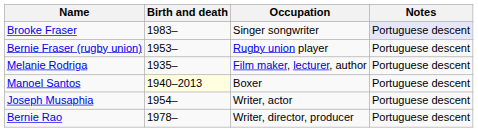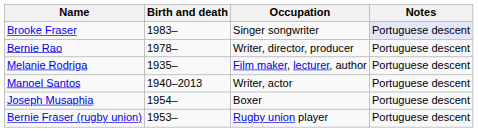rows swapped: Bernie Fraser (rugby union) <-> Bernie Rao
Manoel Santos | Birth and death: lightyellow background -> no background
Manoel Santos | Occupation: Boxer -> Writer, actor
Joseph Musaphia | Occupation: Writer, actor -> Boxer
